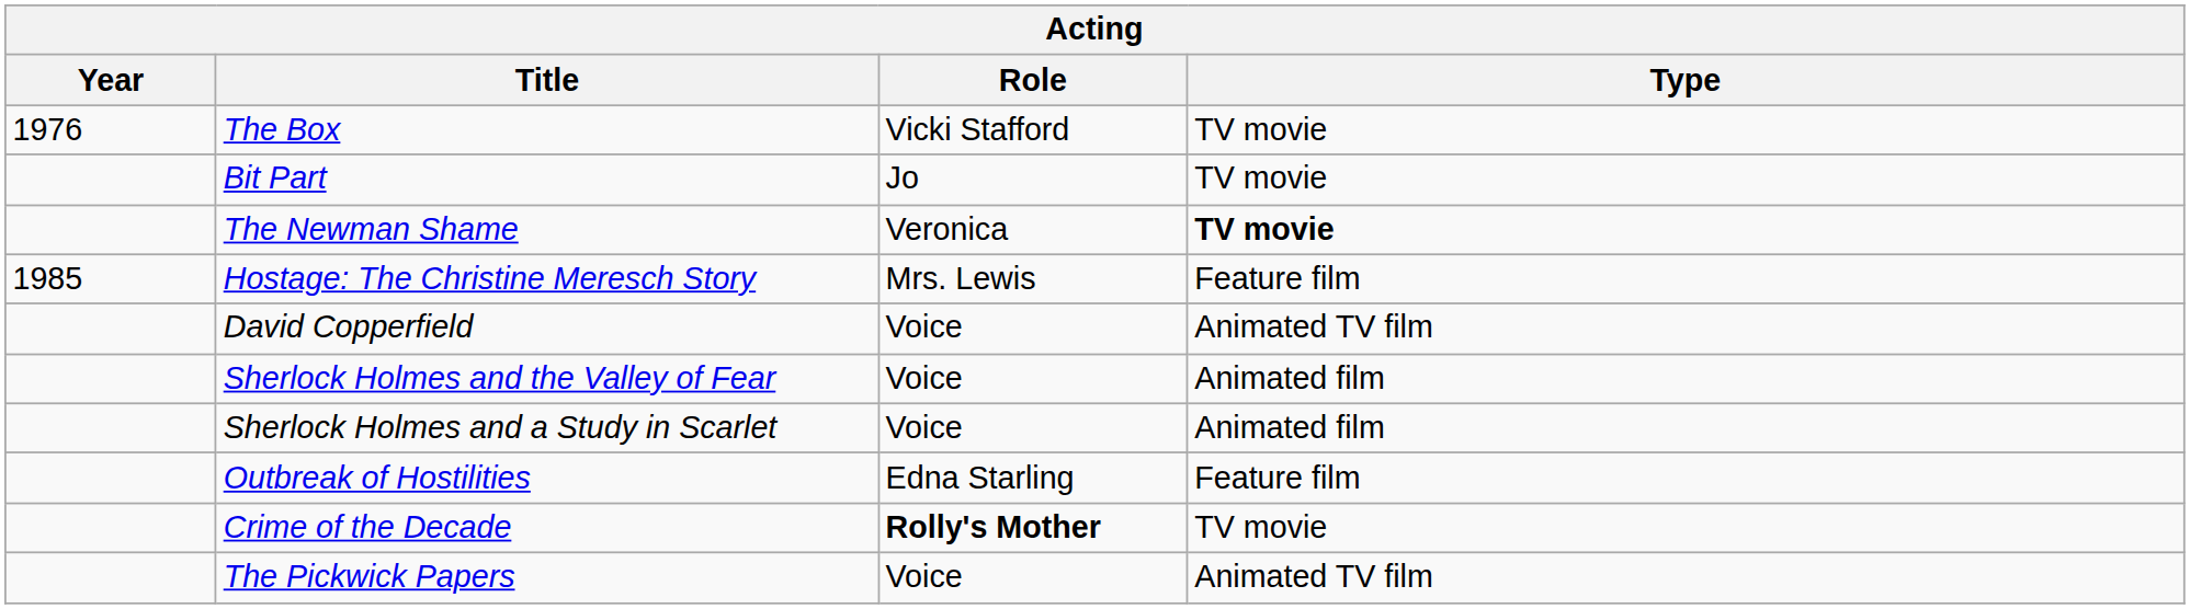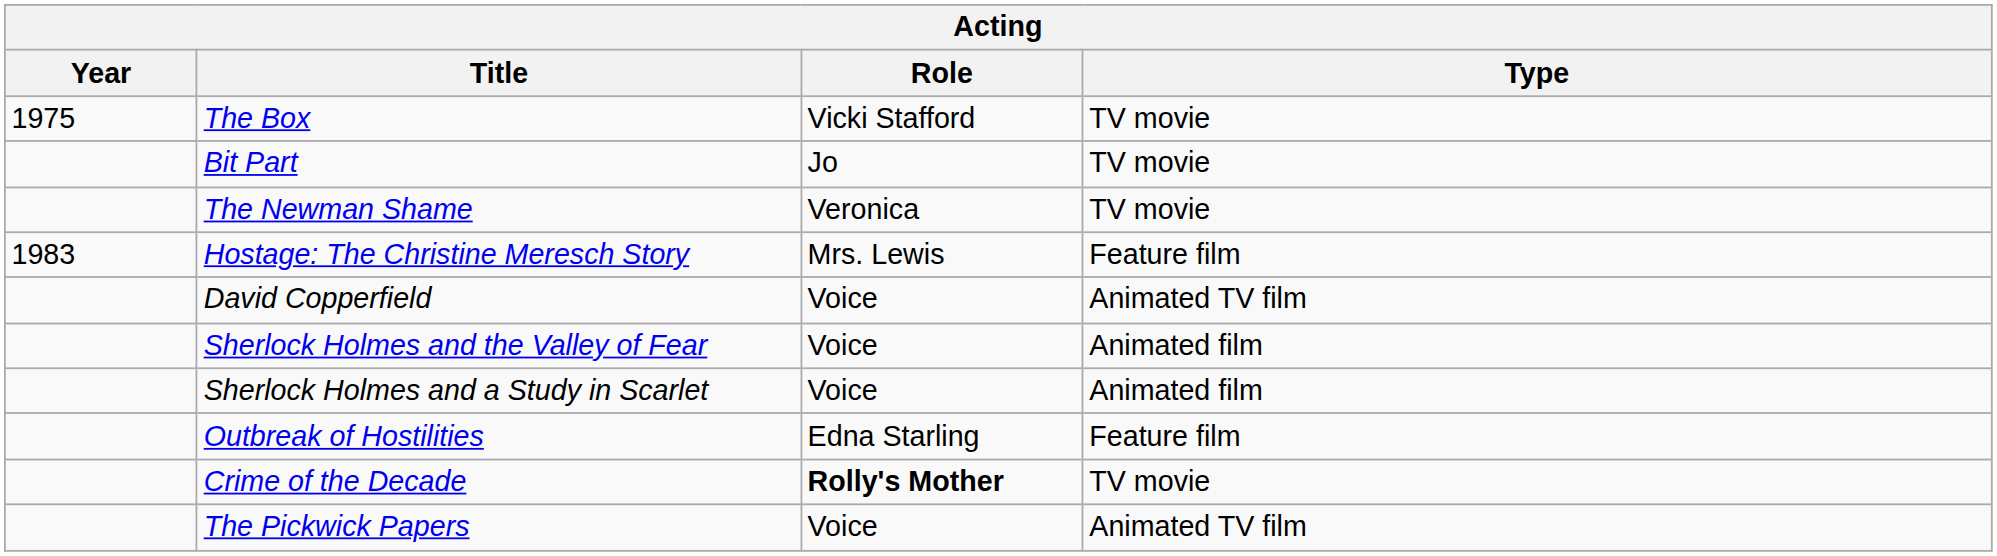The Box | Year: 1976 -> 1975
The Newman Shame | Type: bold -> normal
Hostage: The Christine Meresch Story | Year: 1985 -> 1983
